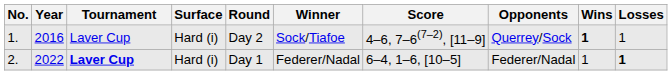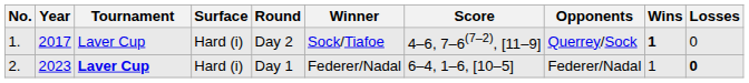1. | Year: 2016 -> 2017
1. | Losses: 1 -> 0
2. | Year: 2022 -> 2023
2. | Losses: 1 -> 0
